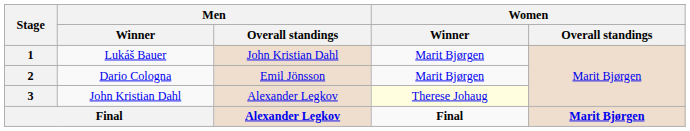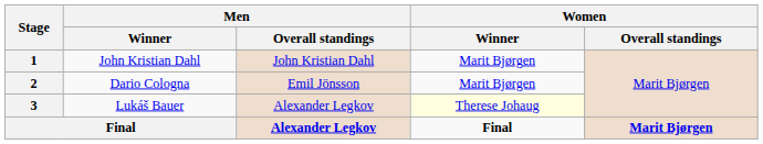1 | Men / Winner: Lukáš Bauer -> John Kristian Dahl
3 | Men / Winner: John Kristian Dahl -> Lukáš Bauer
